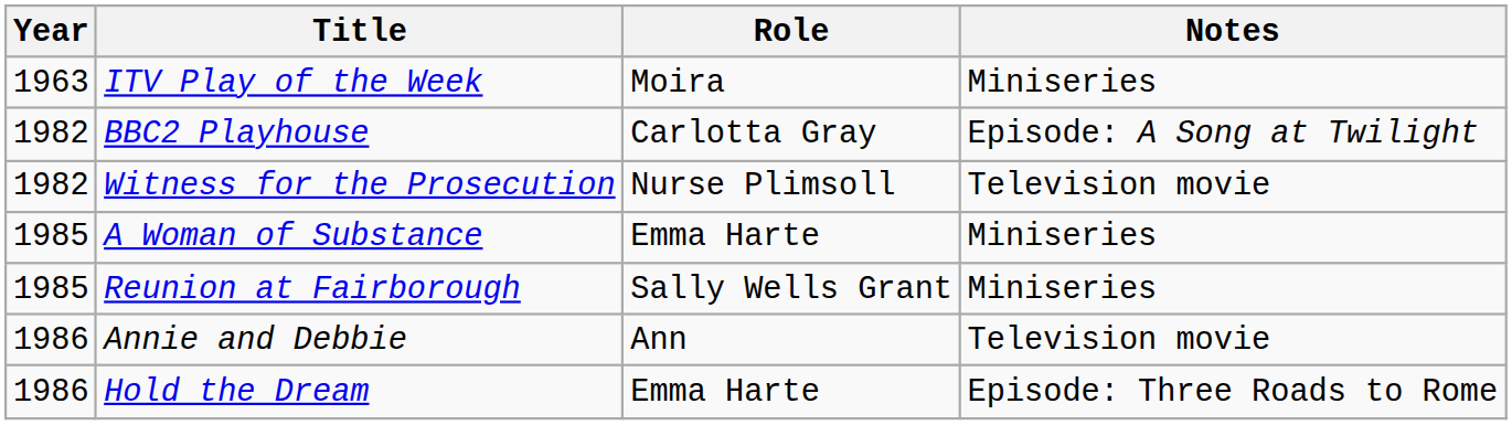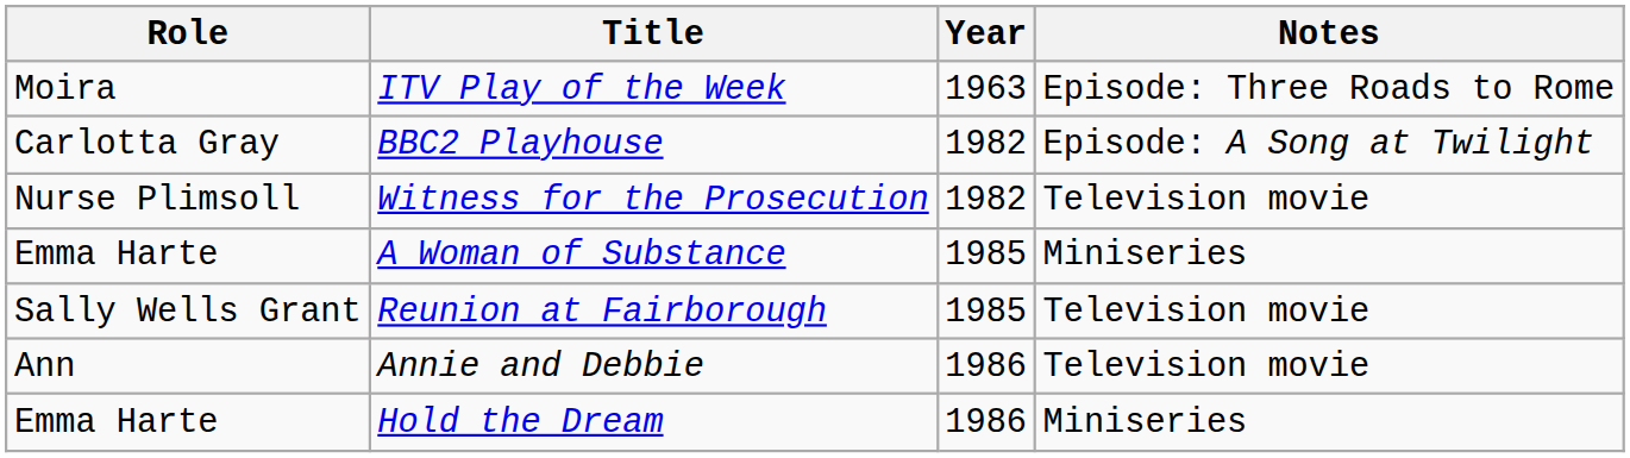columns swapped: Year <-> Role
ITV Play of the Week | Notes: Miniseries -> Episode: Three Roads to Rome
Reunion at Fairborough | Notes: Miniseries -> Television movie
Hold the Dream | Notes: Episode: Three Roads to Rome -> Miniseries
